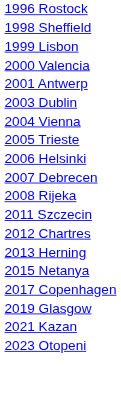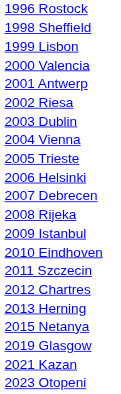+ row: 2002 Riesa
+ row: 2009 Istanbul
+ row: 2010 Eindhoven
- row: 2017 Copenhagen
